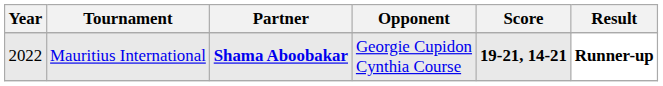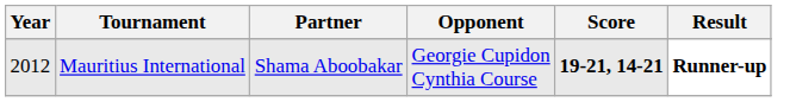Mauritius International | Year: 2022 -> 2012
Mauritius International | Partner: bold -> normal
